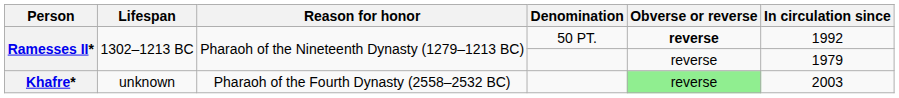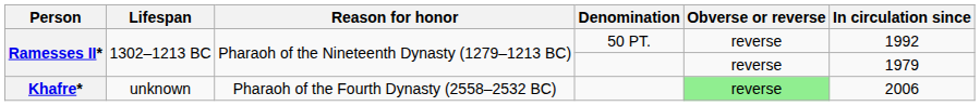Ramesses II* / 50 PT. | Obverse or reverse: bold -> normal
Khafre* | In circulation since: 2003 -> 2006
